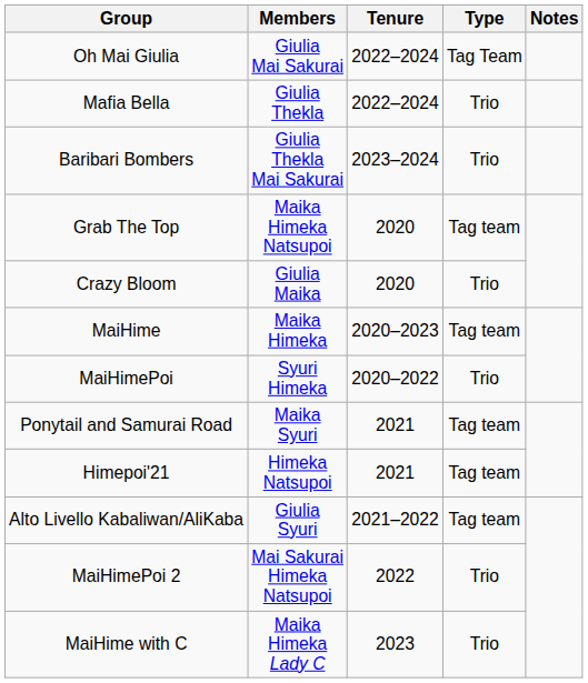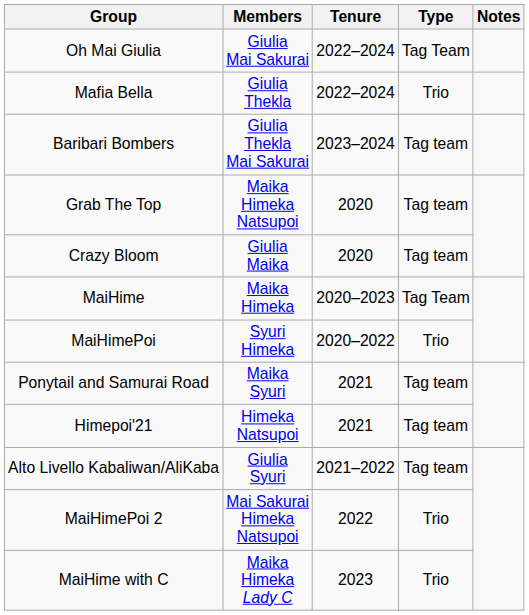Baribari Bombers | Type: Trio -> Tag team
Crazy Bloom | Type: Trio -> Tag team
MaiHime | Type: Tag team -> Tag Team
